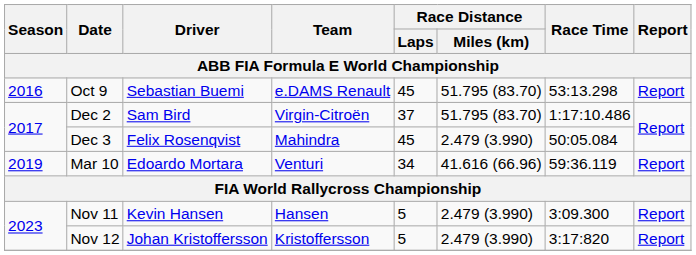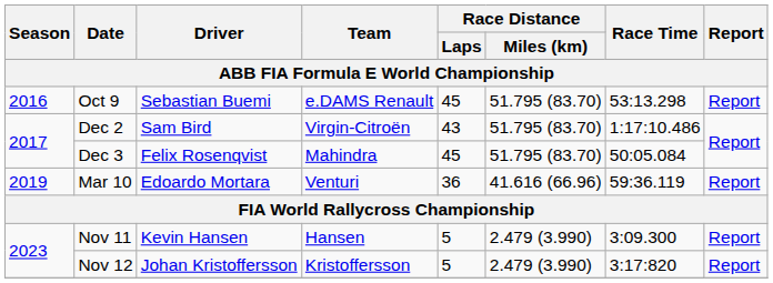Dec 2 | Race Distance / Laps: 37 -> 43
Dec 3 | Race Distance / Miles (km): 2.479 (3.990) -> 51.795 (83.70)
Mar 10 | Race Distance / Laps: 34 -> 36
